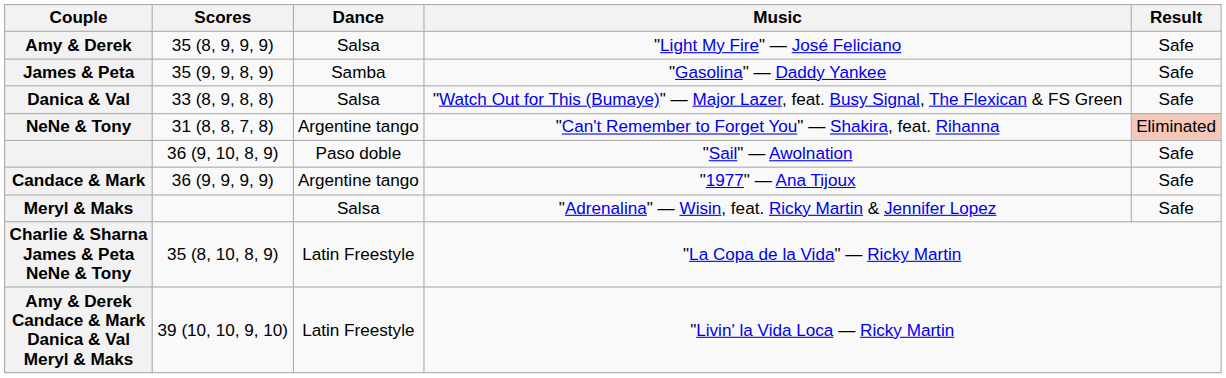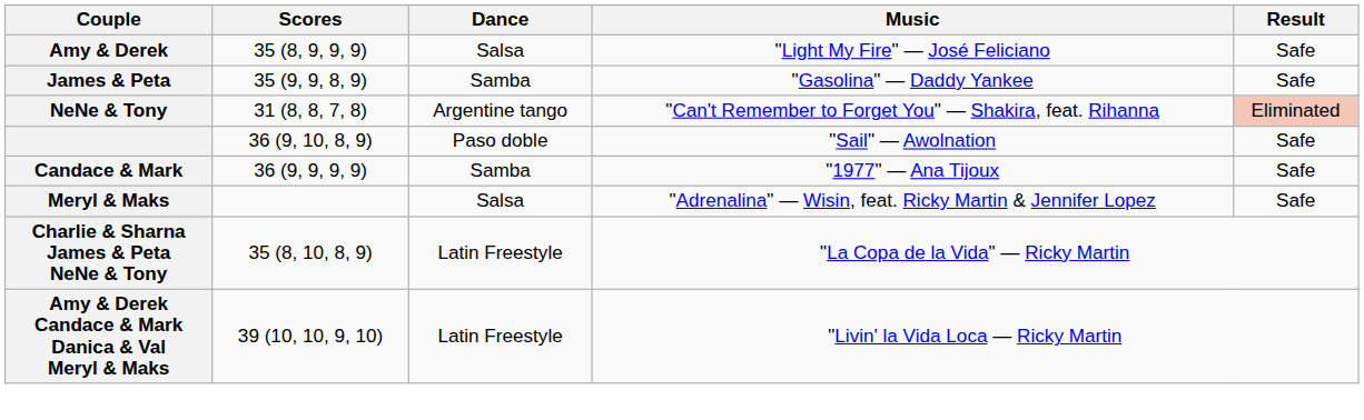- row: Danica & Val | 33 (8, 9, 8, 8) | Salsa | "Watch Out for This (Bumaye)" — Major Lazer, feat. Busy Signal, The Flexican & FS Green | Safe
Candace & Mark | Dance: Argentine tango -> Samba
